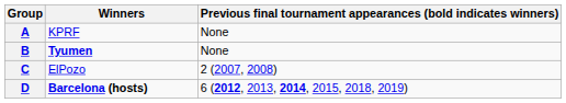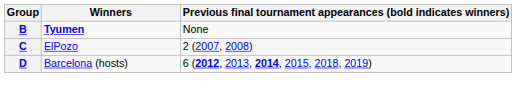- row: A | KPRF | None
D | Winners: bold -> normal
